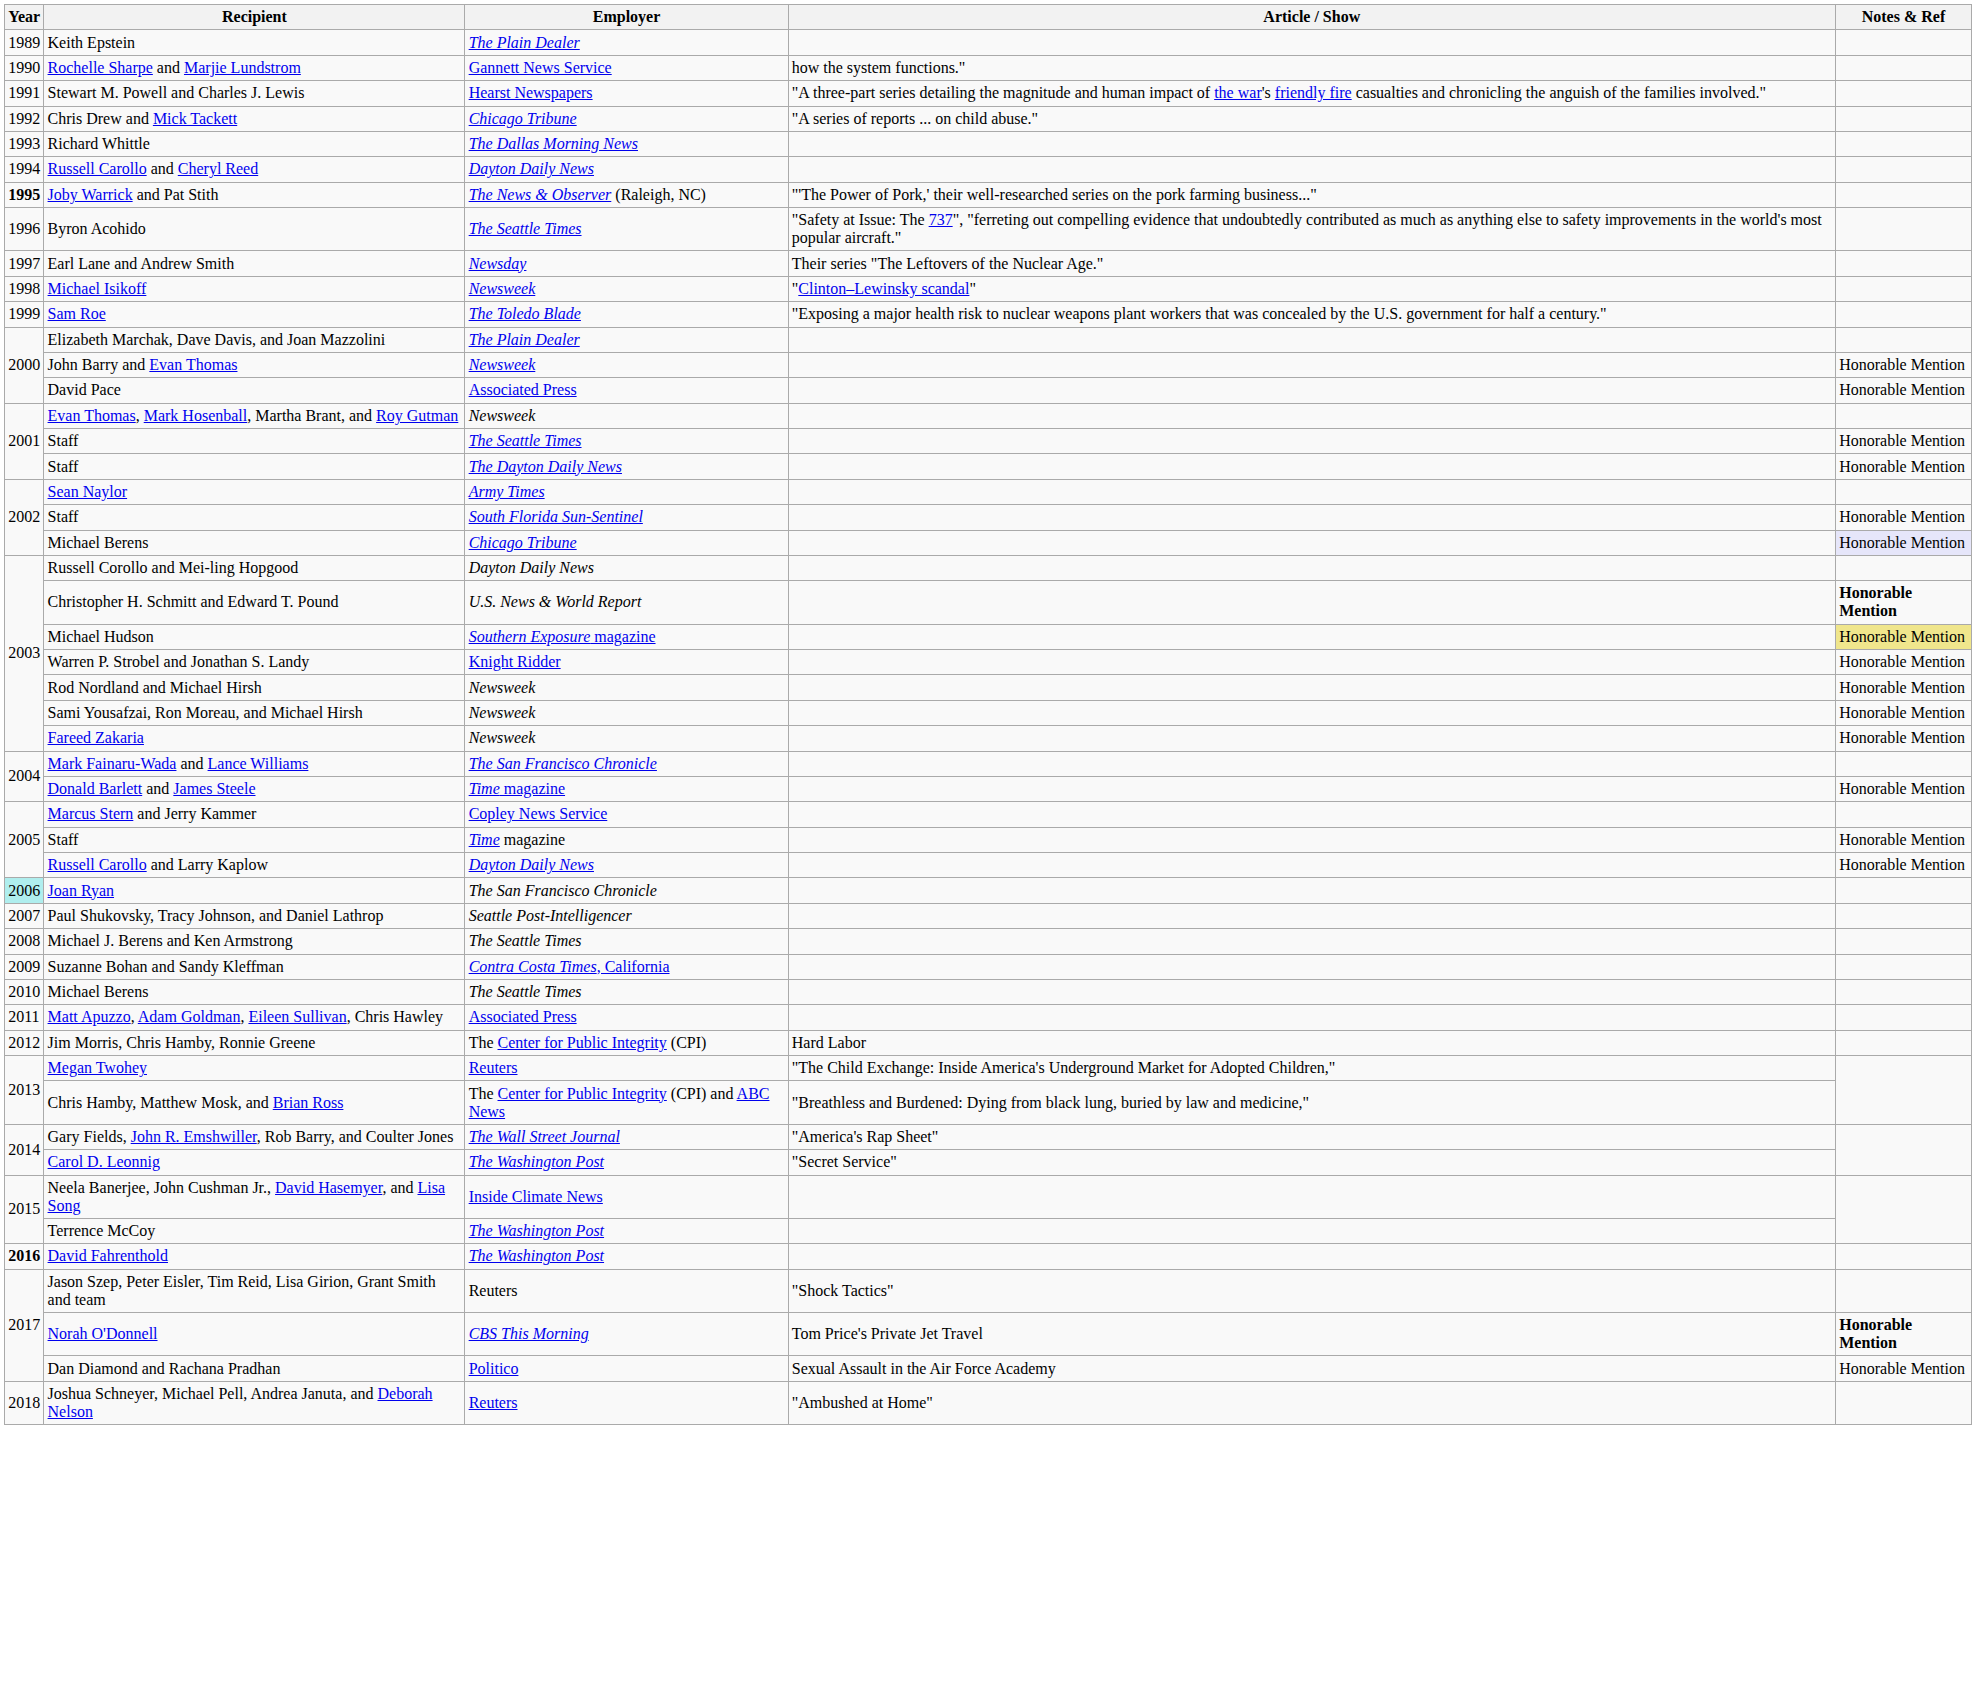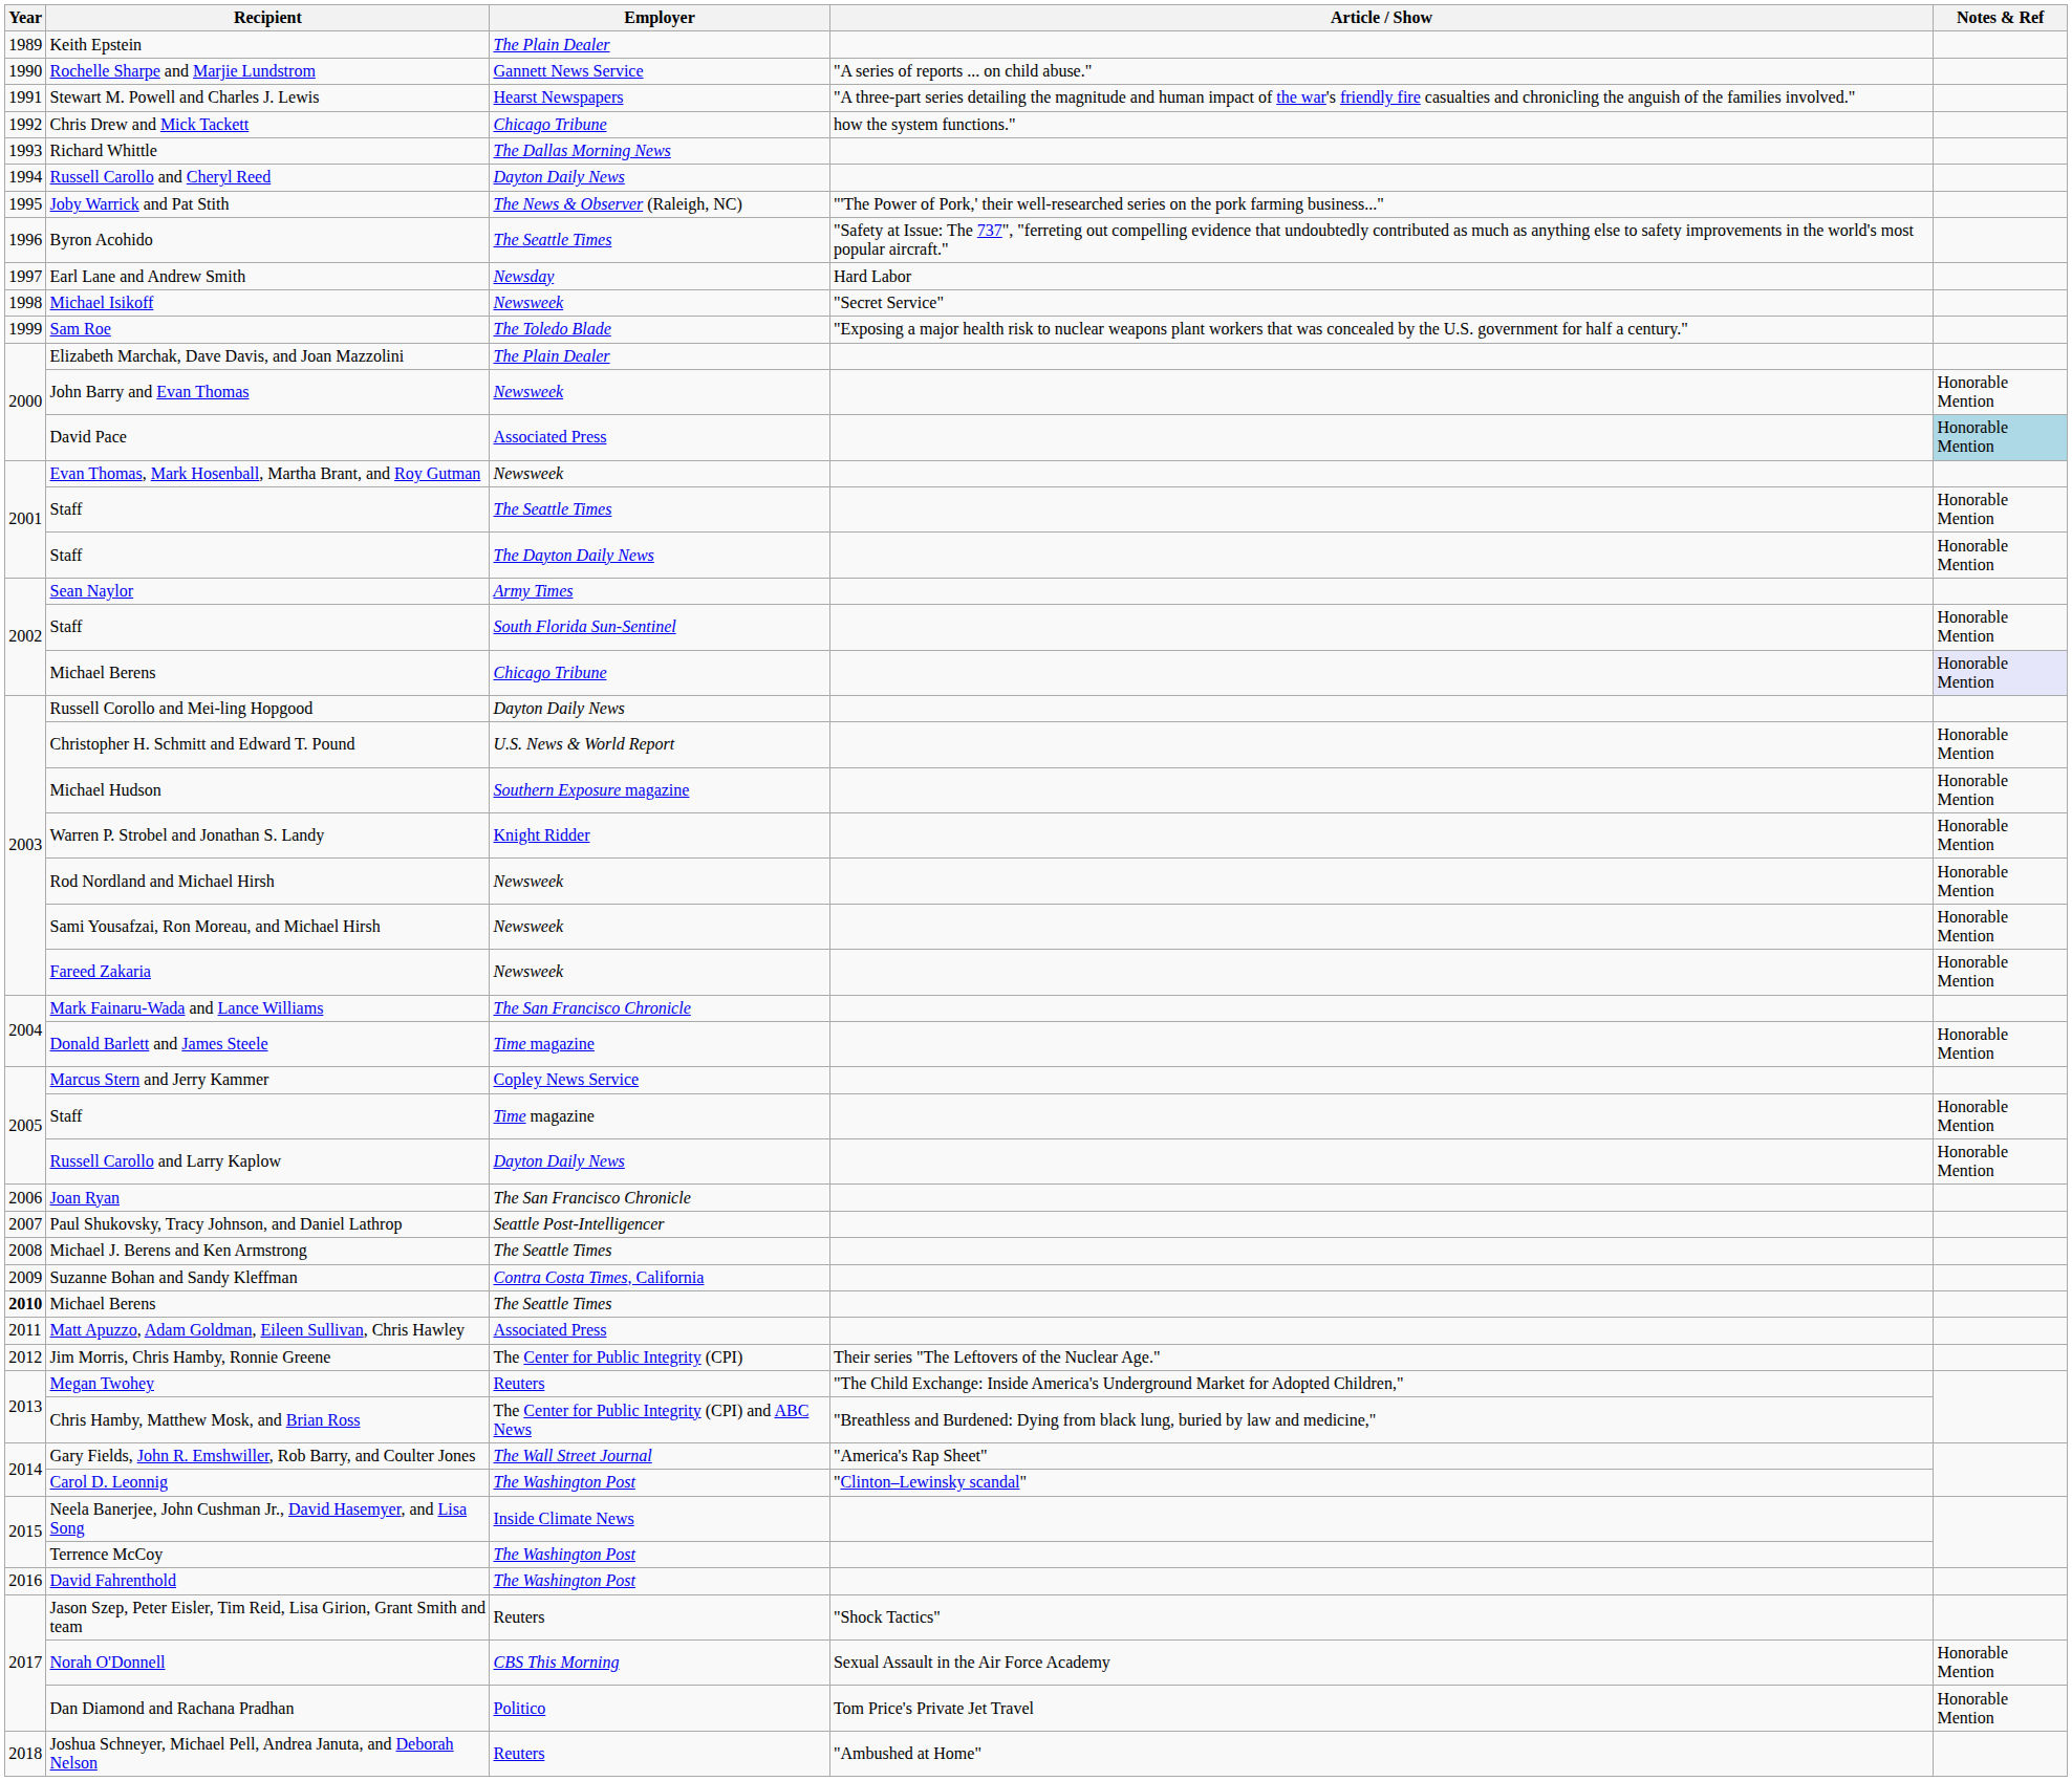Rochelle Sharpe and Marjie Lundstrom | Article / Show: how the system functions." -> "A series of reports ... on child abuse."
Chris Drew and Mick Tackett | Article / Show: "A series of reports ... on child abuse." -> how the system functions."
Joby Warrick and Pat Stith | Year: bold -> normal
Earl Lane and Andrew Smith | Article / Show: Their series "The Leftovers of the Nuclear Age." -> Hard Labor
Michael Isikoff | Article / Show: "Clinton–Lewinsky scandal" -> "Secret Service"
David Pace | Notes & Ref: no background -> lightblue background
Christopher H. Schmitt and Edward T. Pound | Notes & Ref: bold -> normal
Michael Hudson | Notes & Ref: khaki background -> no background
Joan Ryan | Year: paleturquoise background -> no background
Michael Berens / The Seattle Times | Year: normal -> bold
Jim Morris, Chris Hamby, Ronnie Greene | Article / Show: Hard Labor -> Their series "The Leftovers of the Nuclear Age."
Carol D. Leonnig | Article / Show: "Secret Service" -> "Clinton–Lewinsky scandal"
David Fahrenthold | Year: bold -> normal
Norah O'Donnell | Article / Show: Tom Price's Private Jet Travel -> Sexual Assault in the Air Force Academy
Norah O'Donnell | Notes & Ref: bold -> normal
Dan Diamond and Rachana Pradhan | Article / Show: Sexual Assault in the Air Force Academy -> Tom Price's Private Jet Travel
